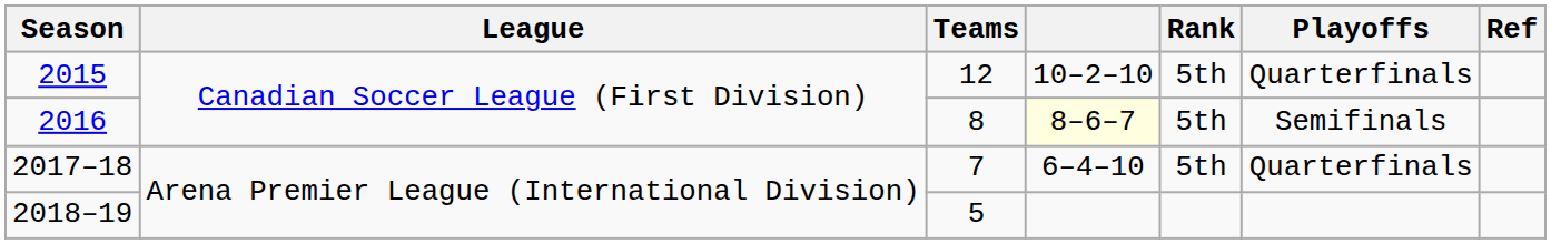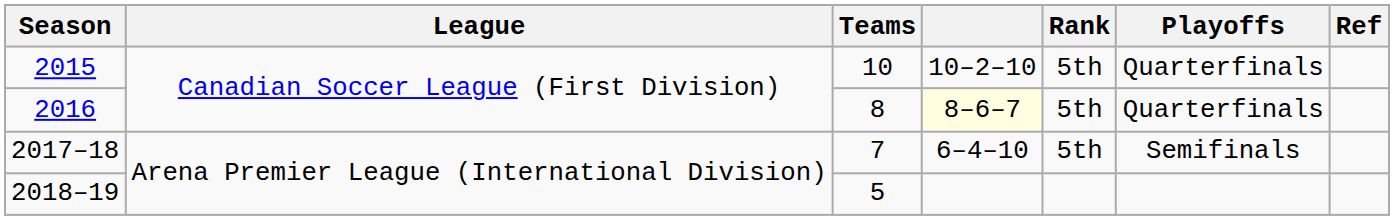2015 | Teams: 12 -> 10
2016 | Playoffs: Semifinals -> Quarterfinals
2017–18 | Playoffs: Quarterfinals -> Semifinals
